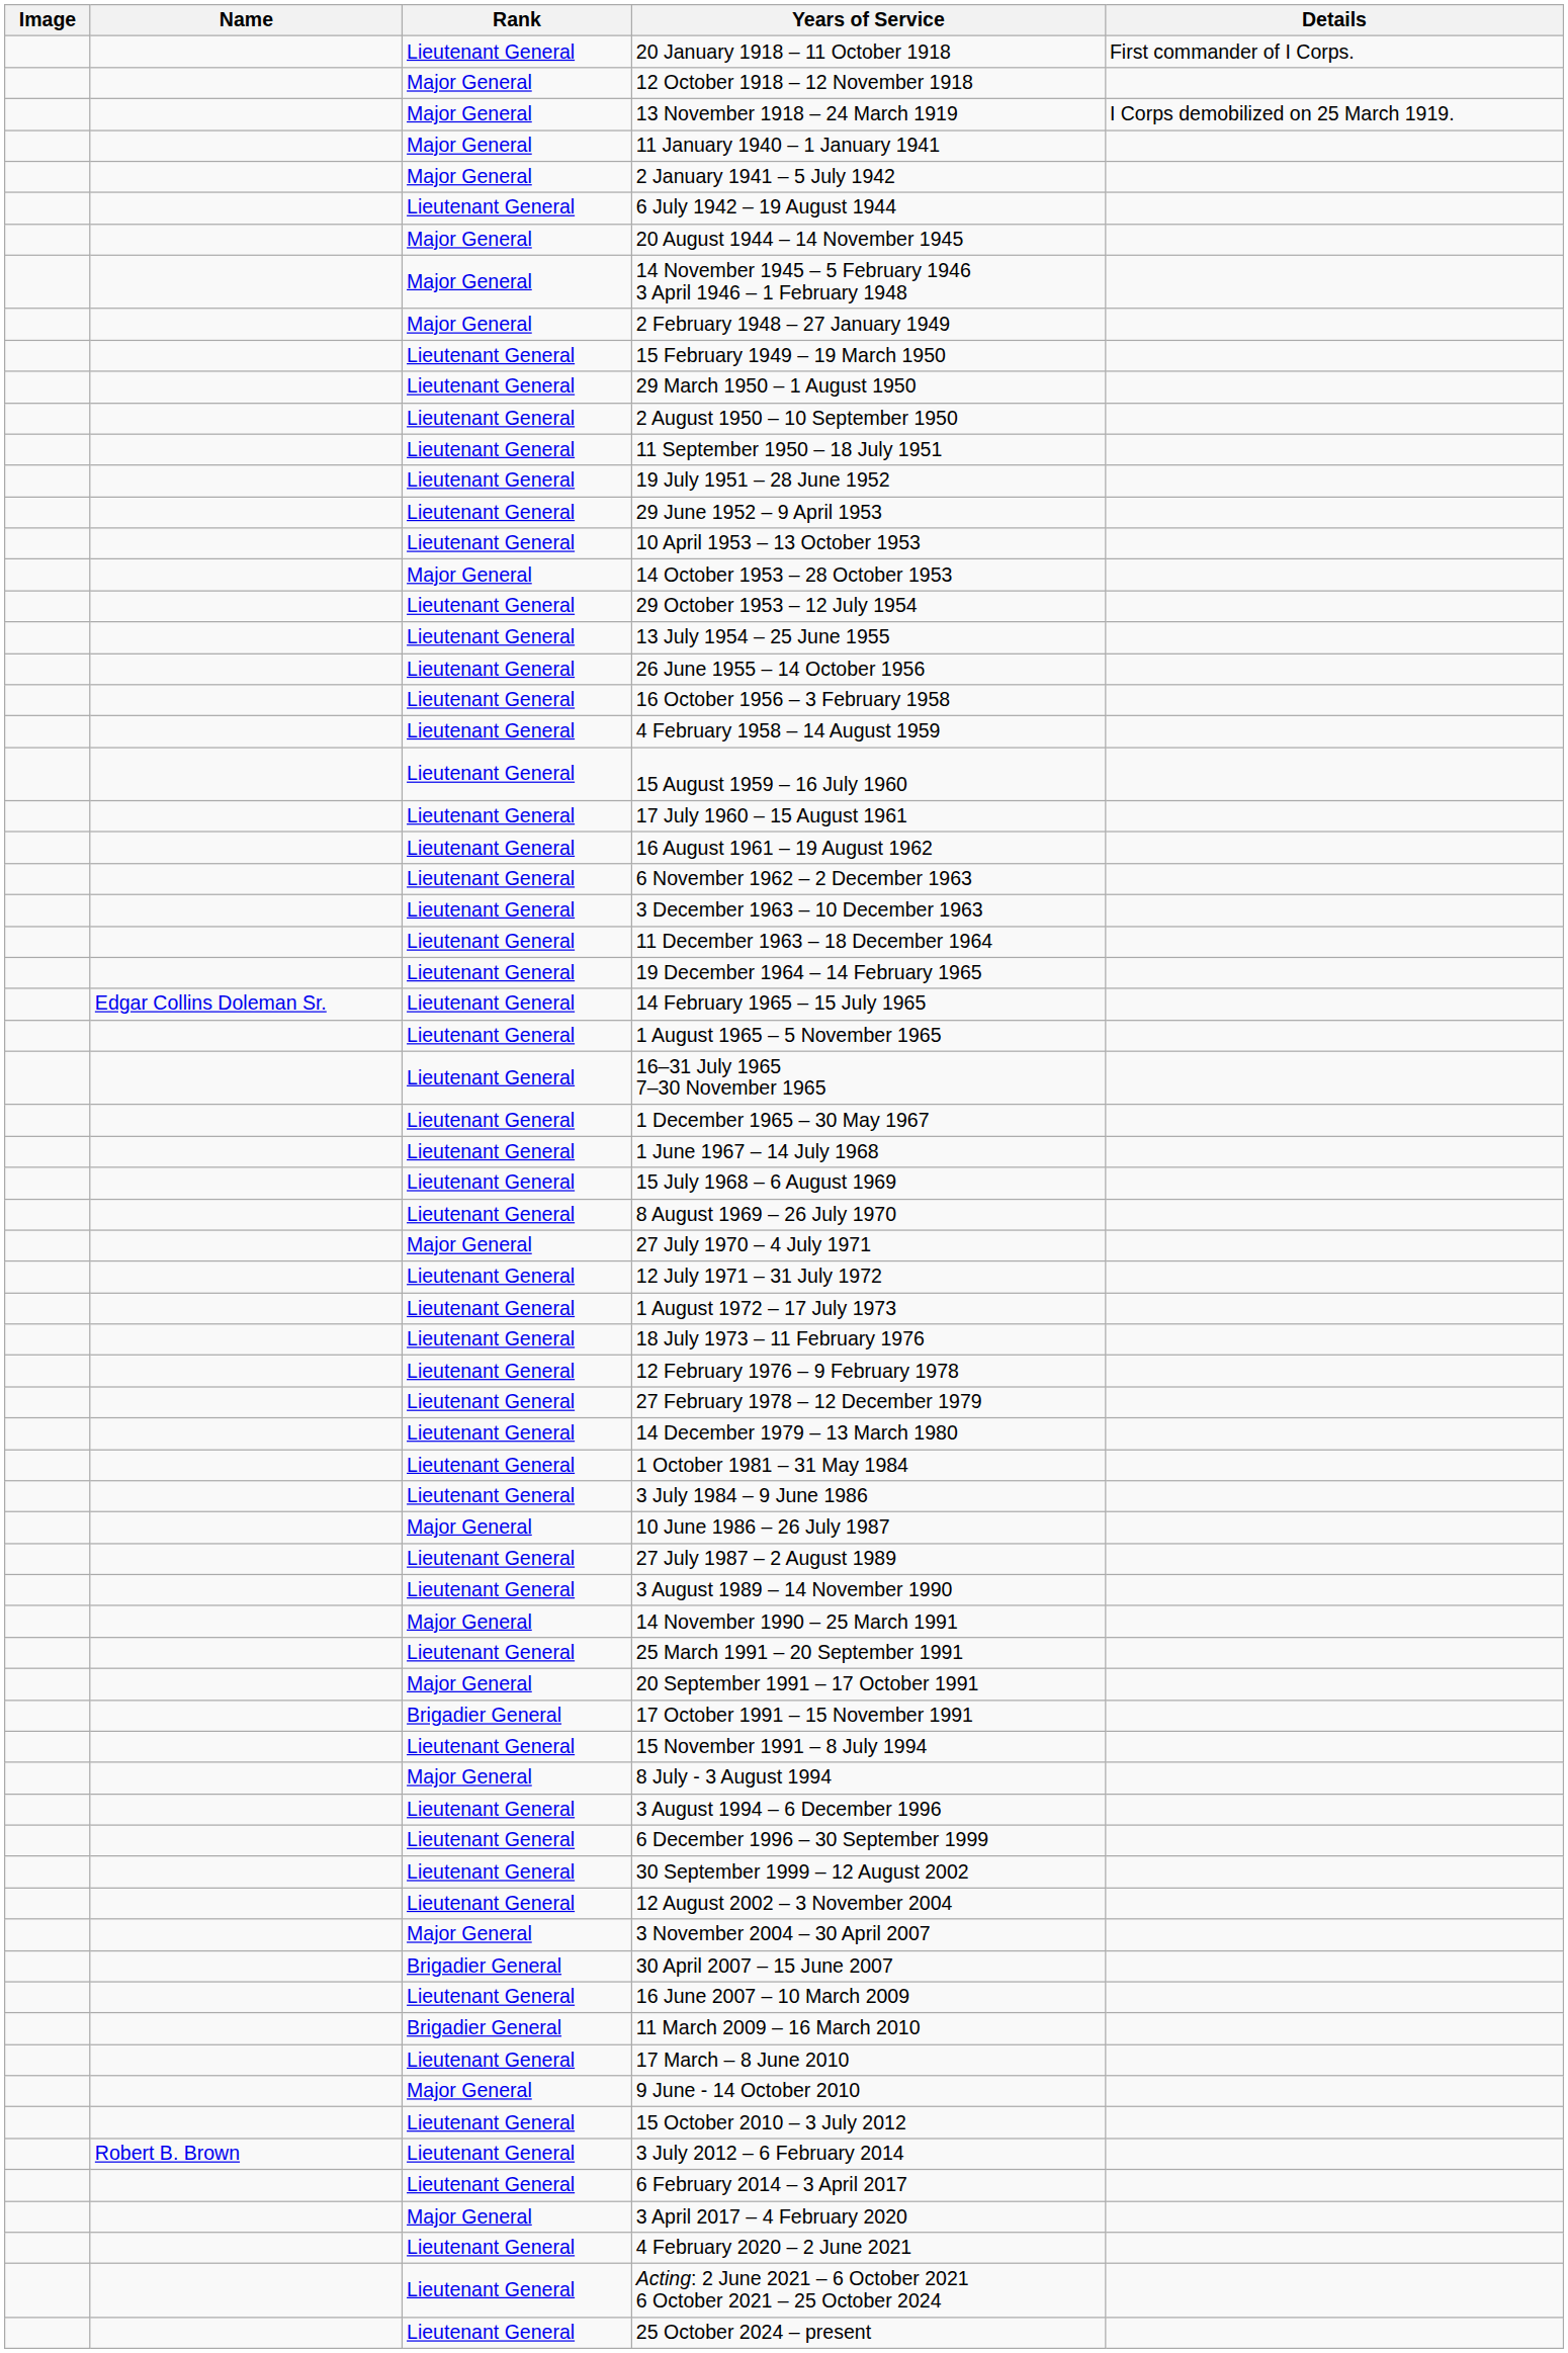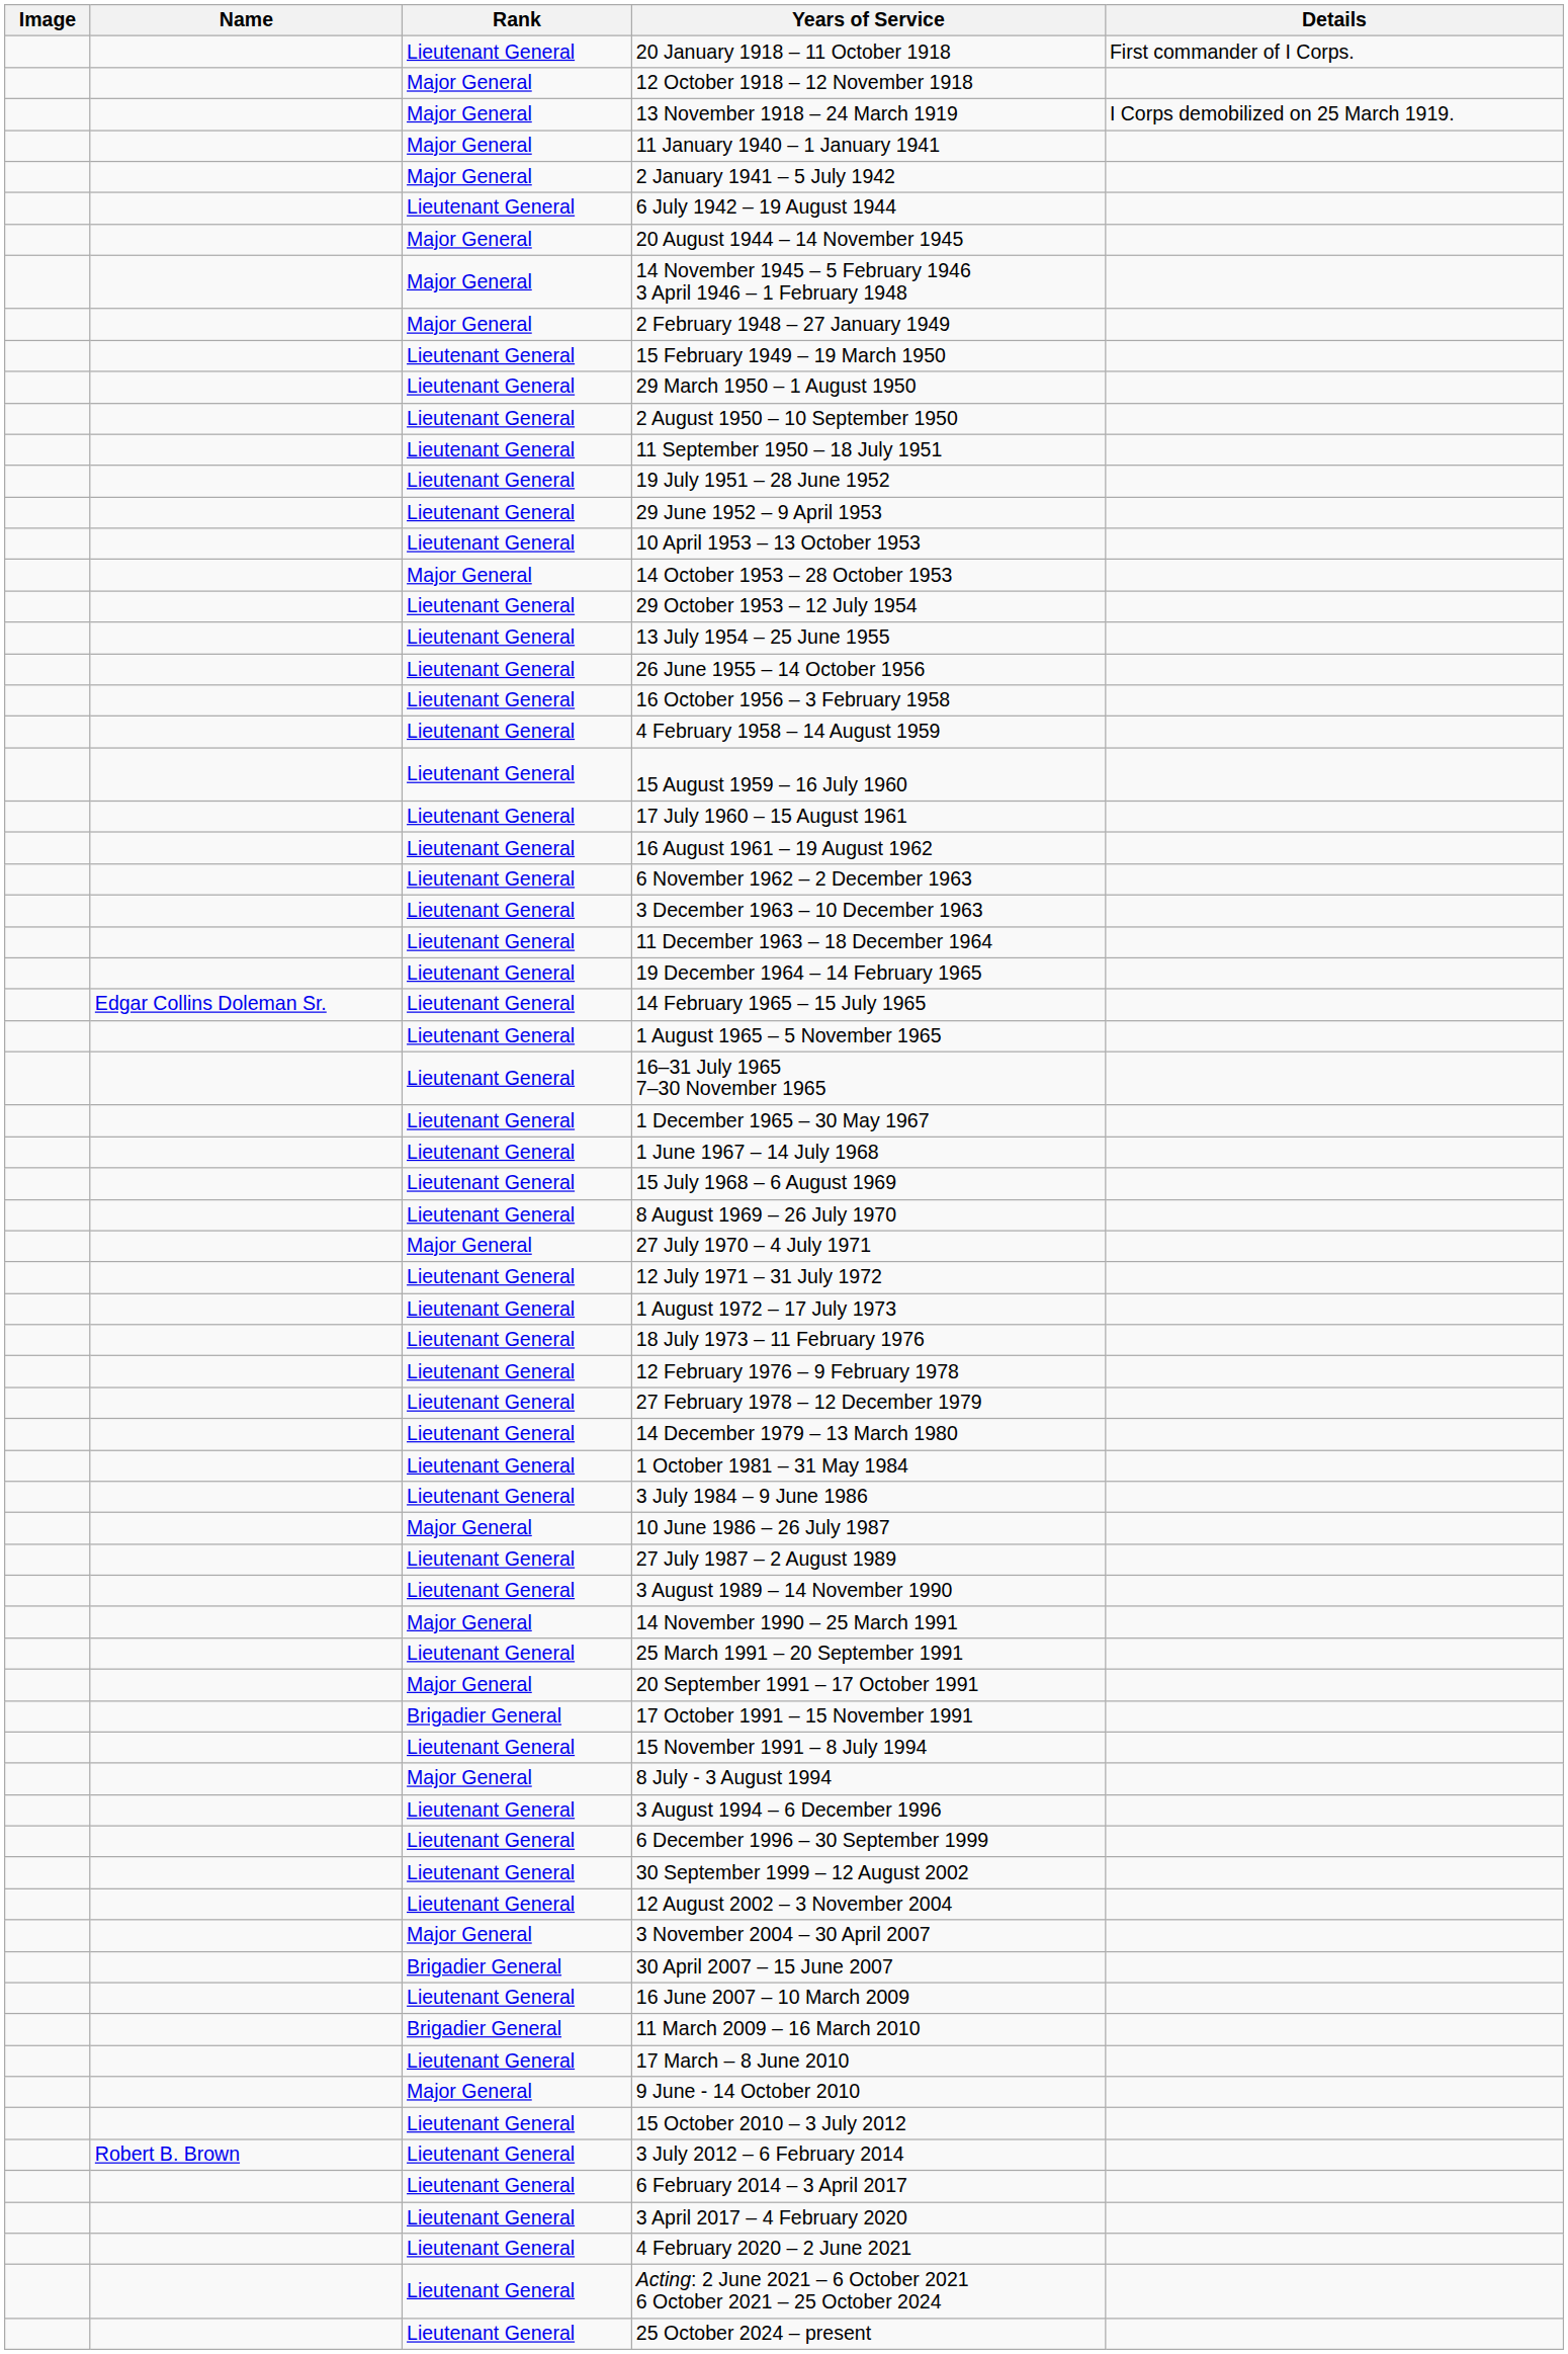3 April 2017 – 4 February 2020 | Rank: Major General -> Lieutenant General
